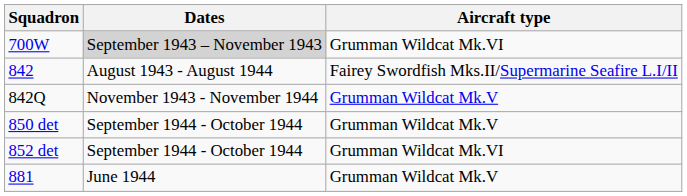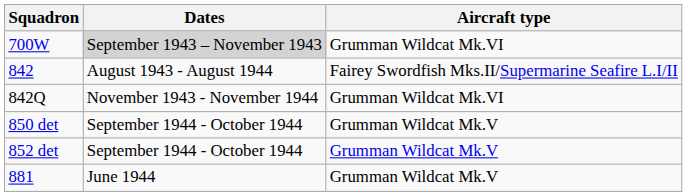842Q | Aircraft type: Grumman Wildcat Mk.V -> Grumman Wildcat Mk.VI
852 det | Aircraft type: Grumman Wildcat Mk.VI -> Grumman Wildcat Mk.V
